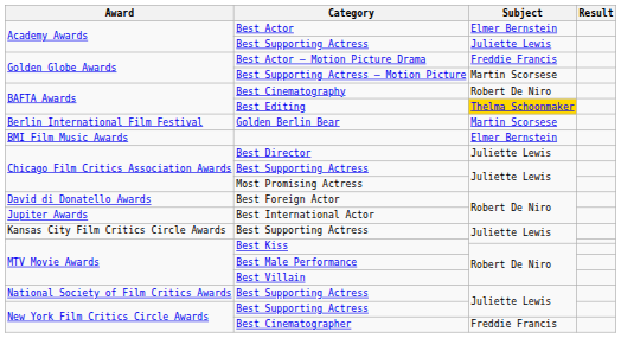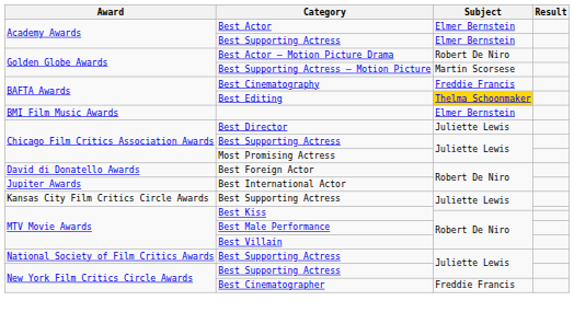Academy Awards / Best Supporting Actress | Subject: Juliette Lewis -> Elmer Bernstein
Best Actor – Motion Picture Drama | Subject: Freddie Francis -> Robert De Niro
Best Cinematography | Subject: Robert De Niro -> Freddie Francis
- row: Berlin International Film Festival | Golden Berlin Bear | Martin Scorsese
